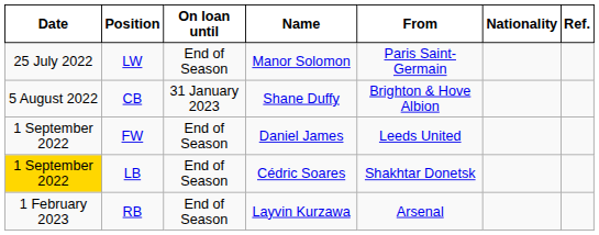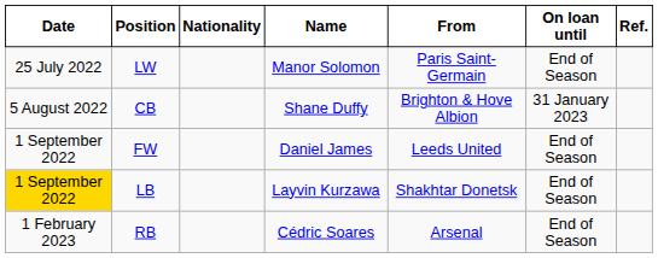columns swapped: Nationality <-> On loan until
LB | Name: Cédric Soares -> Layvin Kurzawa
RB | Name: Layvin Kurzawa -> Cédric Soares
